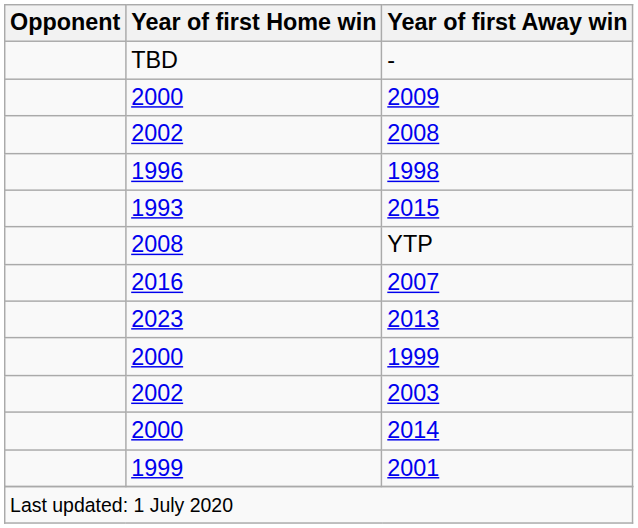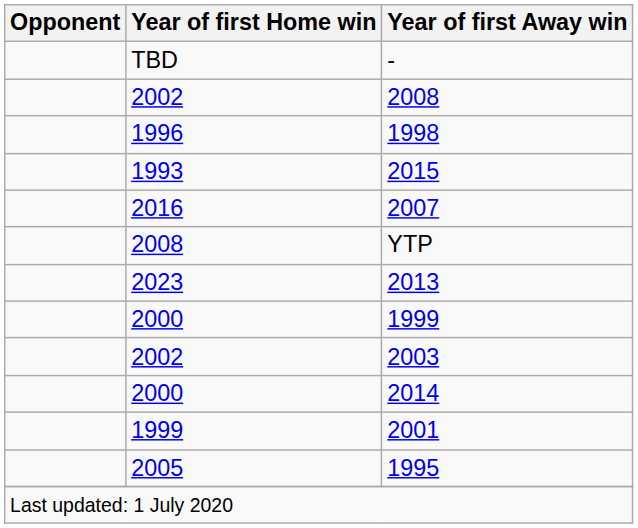- row: 2000 | 2009
rows swapped: 2007 <-> YTP
+ row: 2005 | 1995
